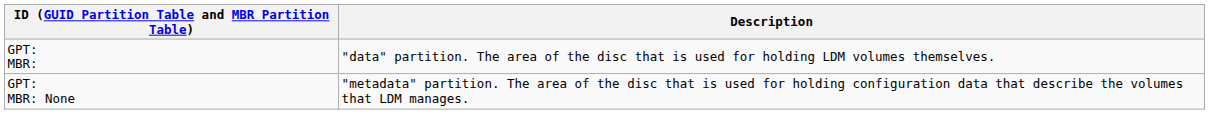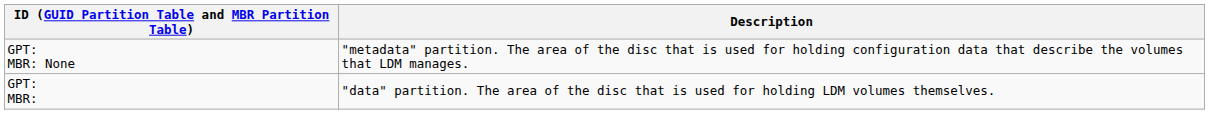rows swapped: GPT: MBR: None <-> GPT: MBR:
